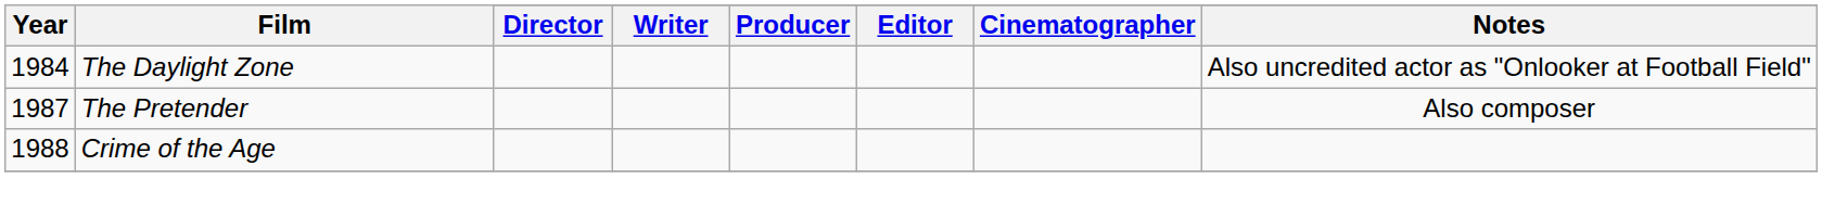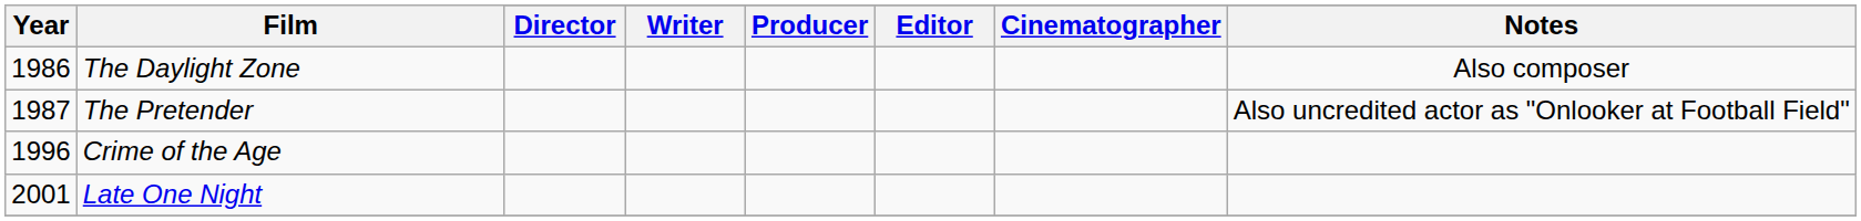The Daylight Zone | Year: 1984 -> 1986
The Daylight Zone | Notes: Also uncredited actor as "Onlooker at Football Field" -> Also composer
The Pretender | Notes: Also composer -> Also uncredited actor as "Onlooker at Football Field"
Crime of the Age | Year: 1988 -> 1996
+ row: 2001 | Late One Night
